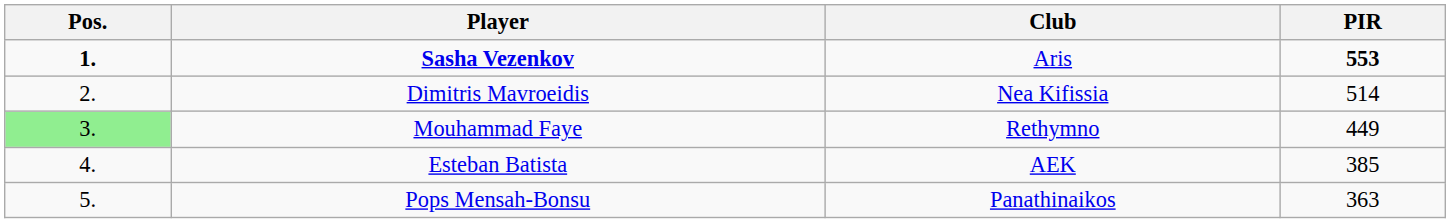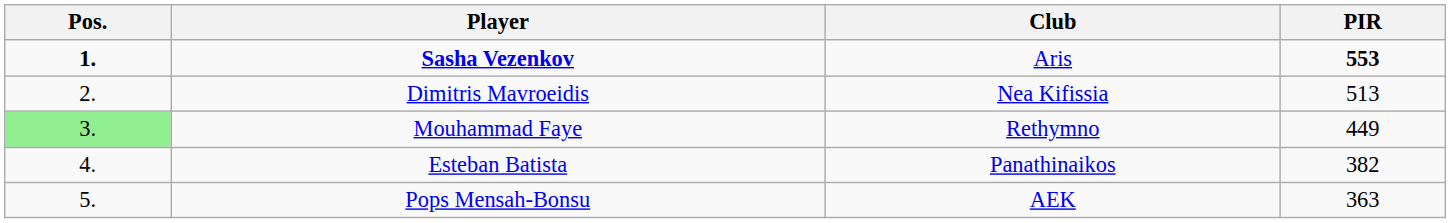Dimitris Mavroeidis | PIR: 514 -> 513
Esteban Batista | Club: AEK -> Panathinaikos
Esteban Batista | PIR: 385 -> 382
Pops Mensah-Bonsu | Club: Panathinaikos -> AEK
